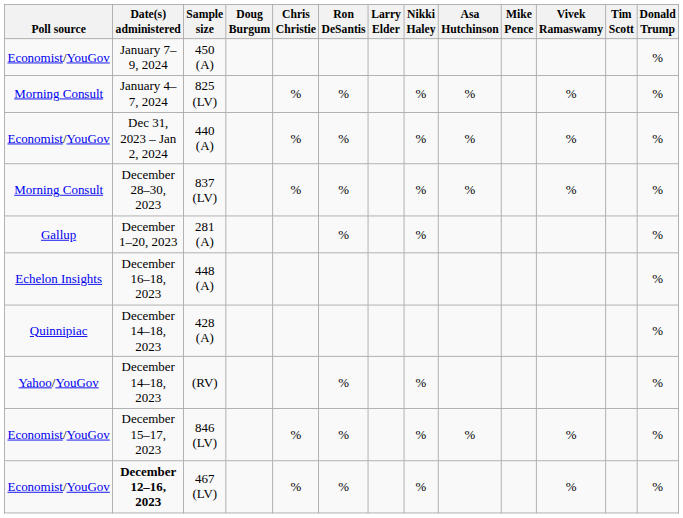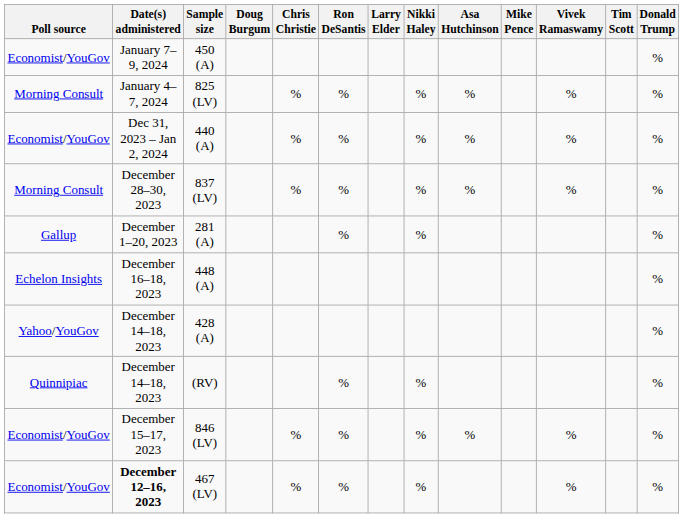428 (A) | Poll source: Quinnipiac -> Yahoo/YouGov
(RV) | Poll source: Yahoo/YouGov -> Quinnipiac
